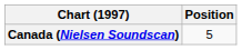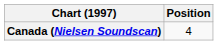Canada (Nielsen Soundscan) | Position: 5 -> 4
